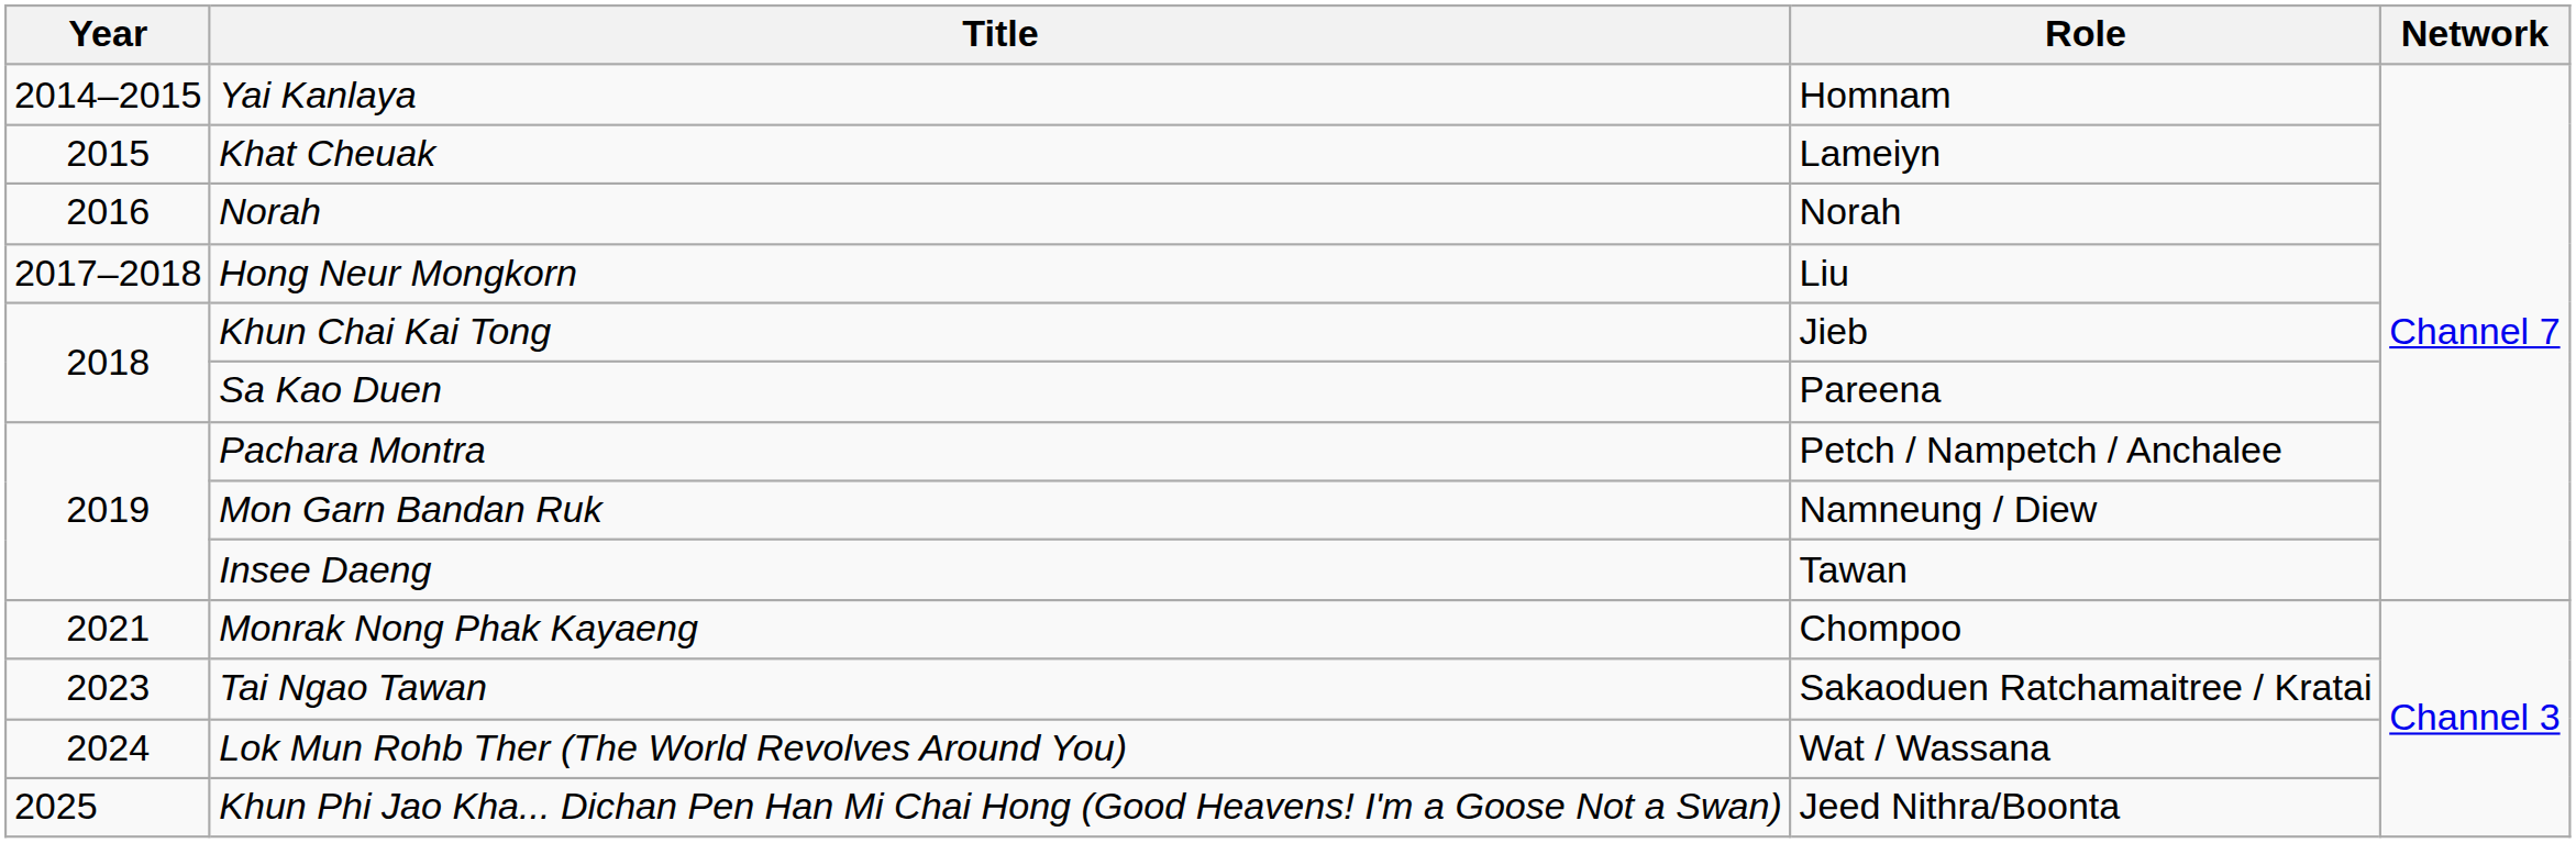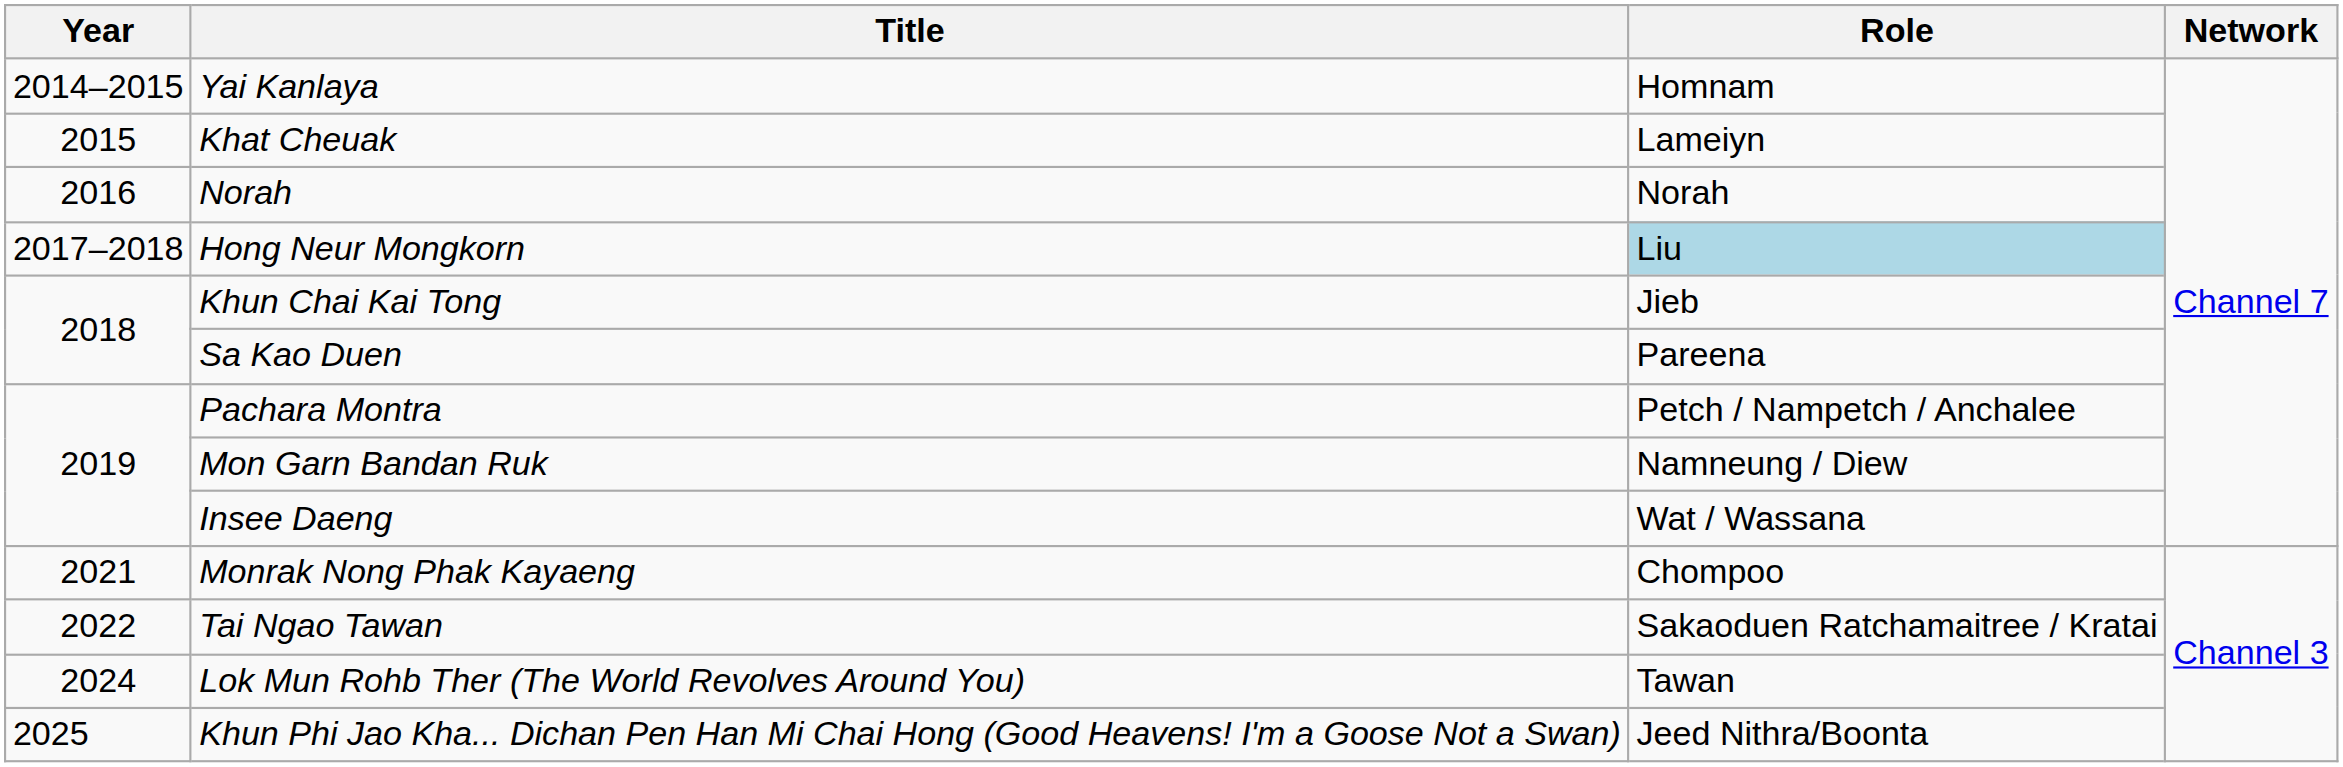Hong Neur Mongkorn | Role: no background -> lightblue background
Insee Daeng | Role: Tawan -> Wat / Wassana
Tai Ngao Tawan | Year: 2023 -> 2022
Lok Mun Rohb Ther (The World Revolves Around You) | Role: Wat / Wassana -> Tawan
